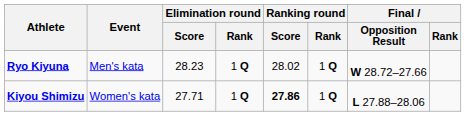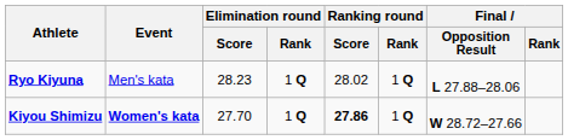Ryo Kiyuna | Final / Opposition Result: W 28.72–27.66 -> L 27.88–28.06
Kiyou Shimizu | Event: normal -> bold
Kiyou Shimizu | Elimination round / Score: 27.71 -> 27.70
Kiyou Shimizu | Final / Opposition Result: L 27.88–28.06 -> W 28.72–27.66
